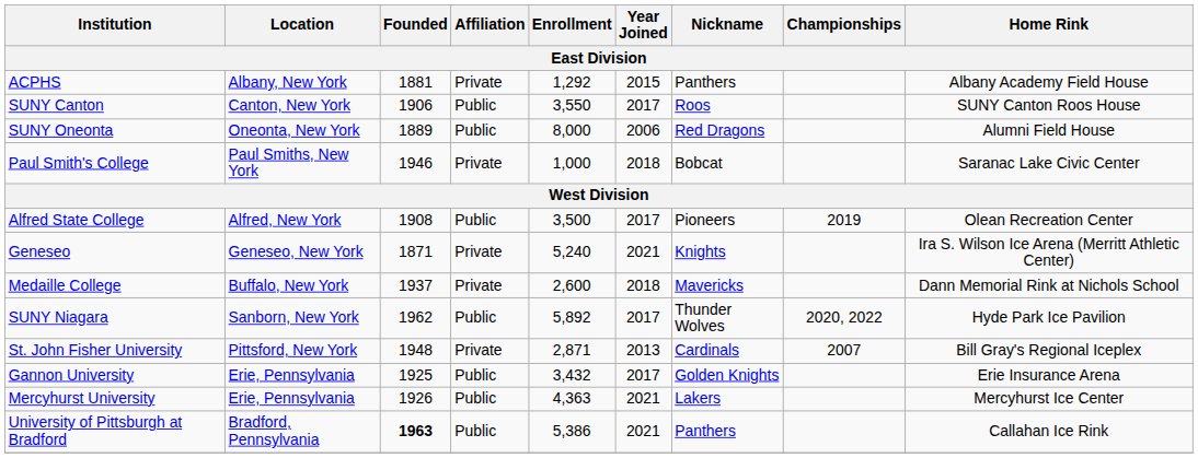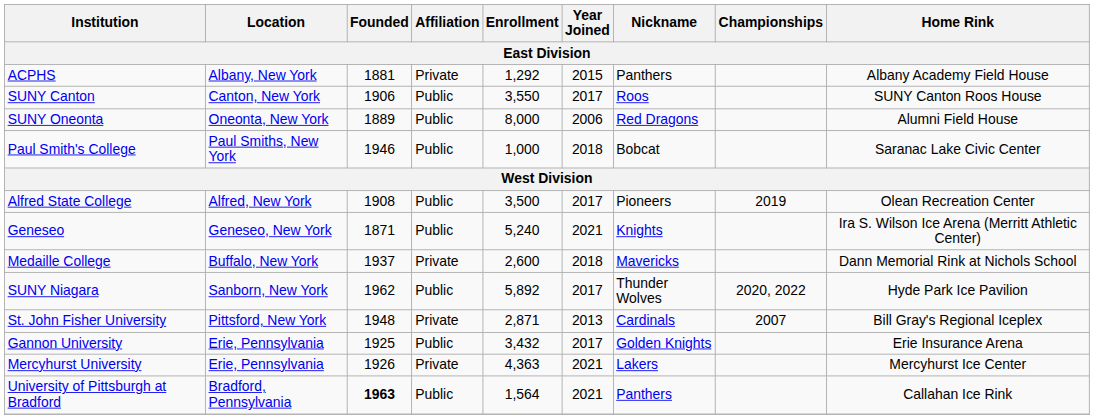Paul Smith's College | Affiliation: Private -> Public
Geneseo | Affiliation: Private -> Public
Mercyhurst University | Affiliation: Public -> Private
University of Pittsburgh at Bradford | Enrollment: 5,386 -> 1,564
